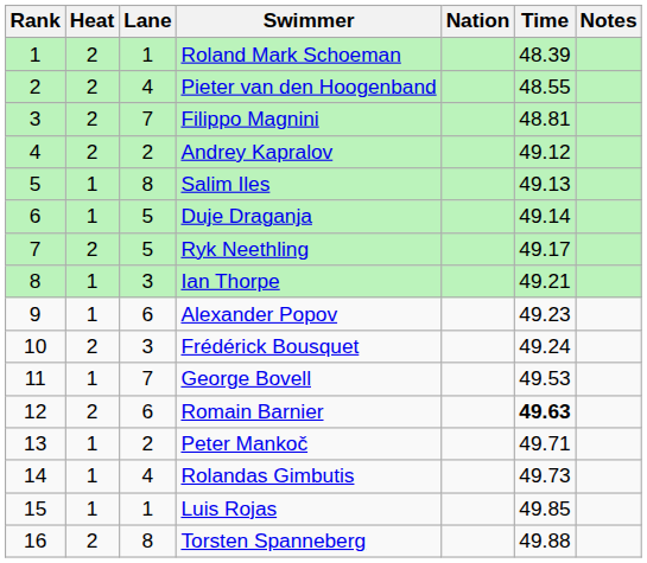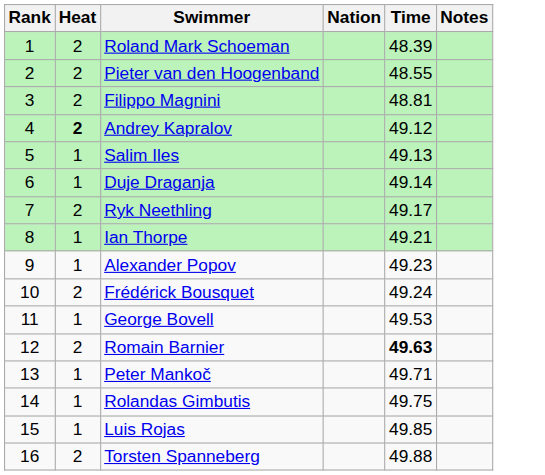- column: Lane | 1 | 4 | 7 | 2 | 8 | 5 | 5 | 3 | 6 | 3 | 7 | 6 | 2 | 4 | 1 | 8
Andrey Kapralov | Heat: normal -> bold
Rolandas Gimbutis | Time: 49.73 -> 49.75
